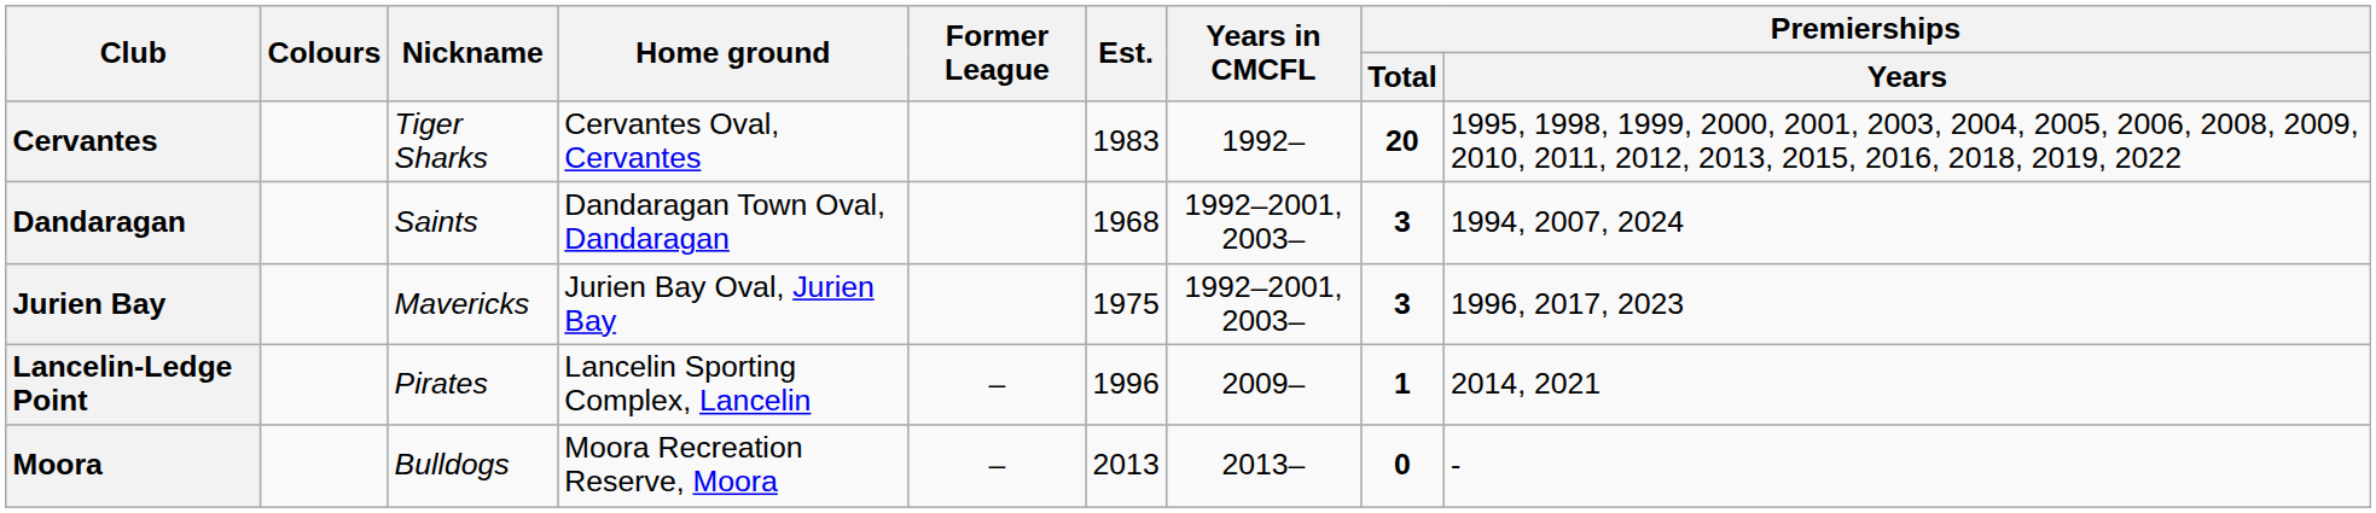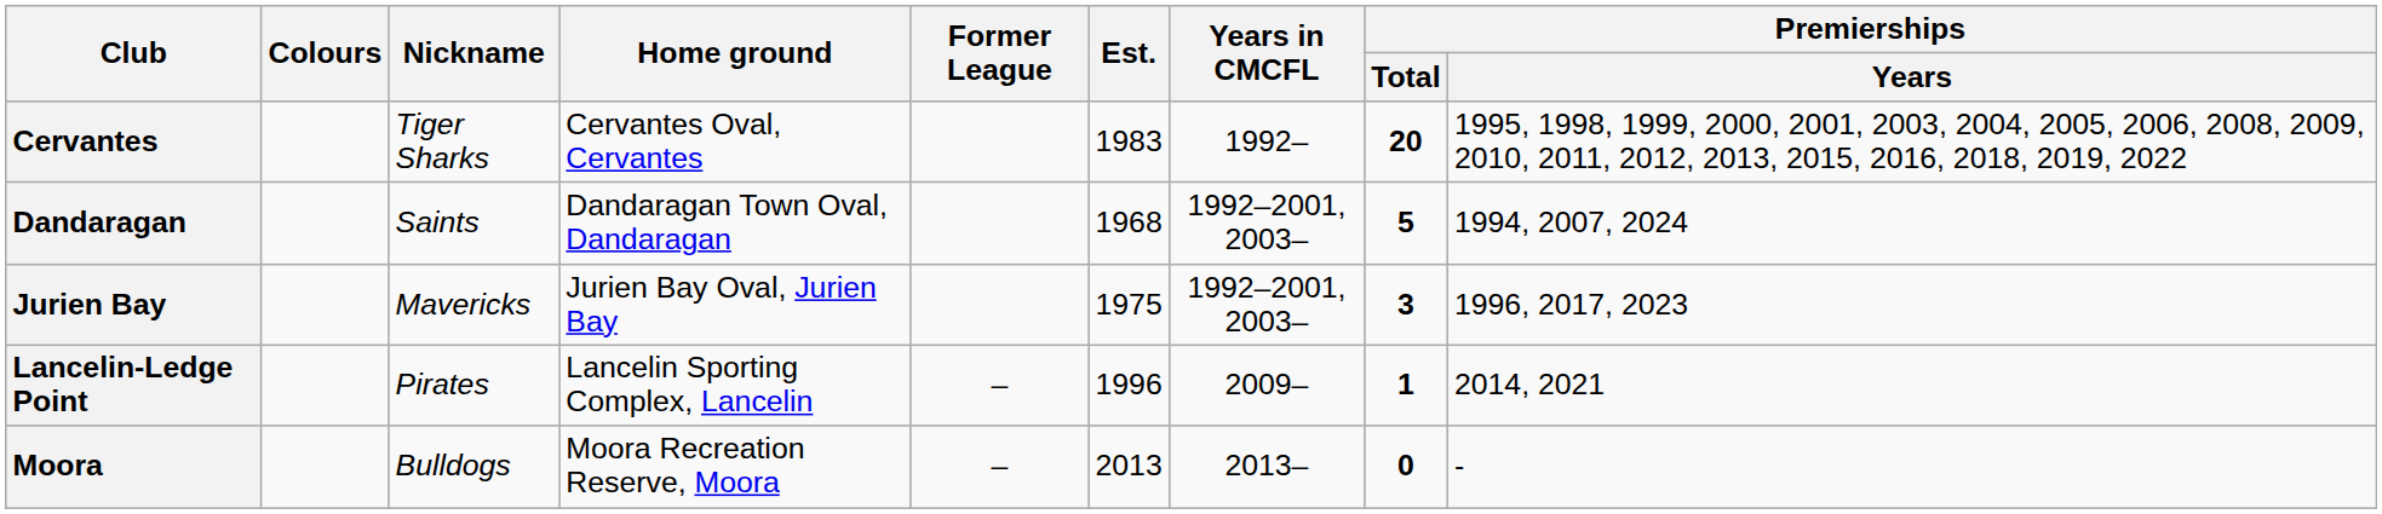Dandaragan | Premierships / Total: 3 -> 5
